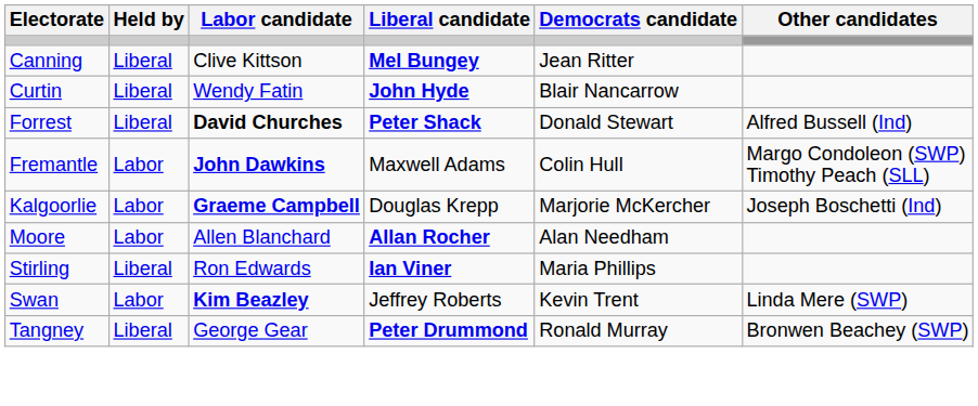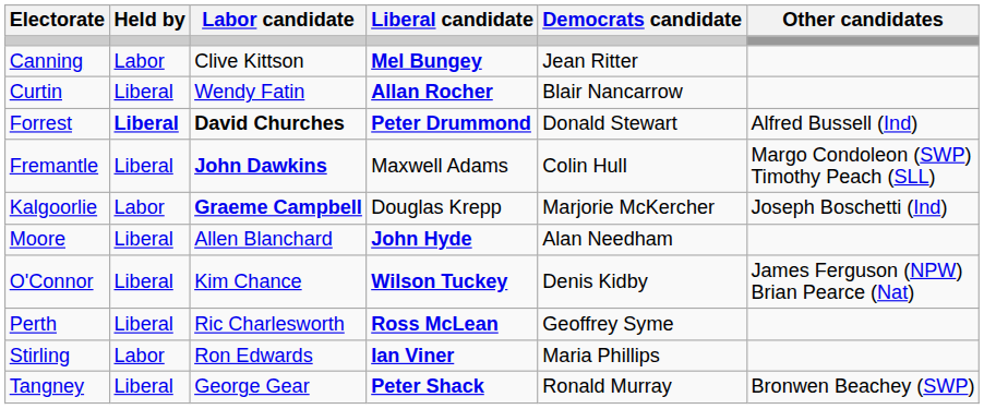Canning | Held by: Liberal -> Labor
Curtin | Liberal candidate: John Hyde -> Allan Rocher
Forrest | Held by: normal -> bold
Forrest | Liberal candidate: Peter Shack -> Peter Drummond
Fremantle | Held by: Labor -> Liberal
Moore | Held by: Labor -> Liberal
Moore | Liberal candidate: Allan Rocher -> John Hyde
+ row: O'Connor | Liberal | Kim Chance | Wilson Tuckey | Denis Kidby | James Ferguson (NPW) Brian Pearce (Nat)
+ row: Perth | Liberal | Ric Charlesworth | Ross McLean | Geoffrey Syme
Stirling | Held by: Liberal -> Labor
- row: Swan | Labor | Kim Beazley | Jeffrey Roberts | Kevin Trent | Linda Mere (SWP)
Tangney | Liberal candidate: Peter Drummond -> Peter Shack
